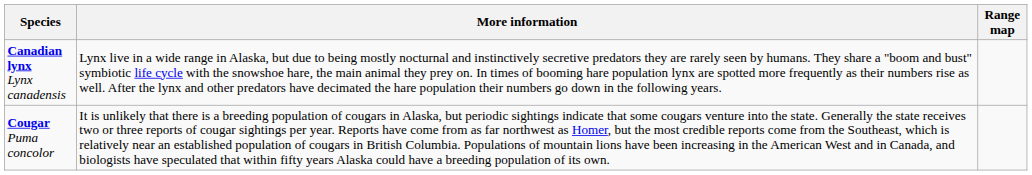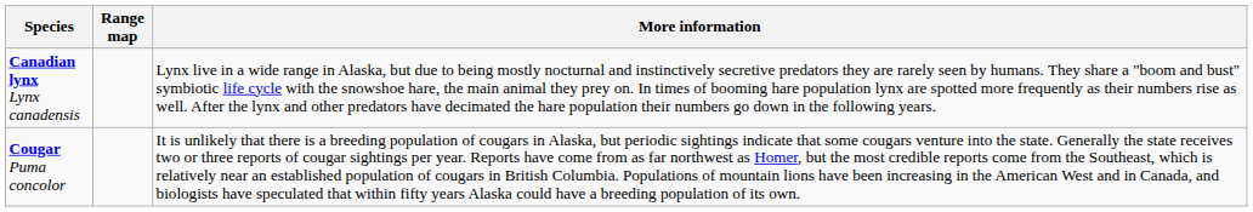columns swapped: More information <-> Range map
